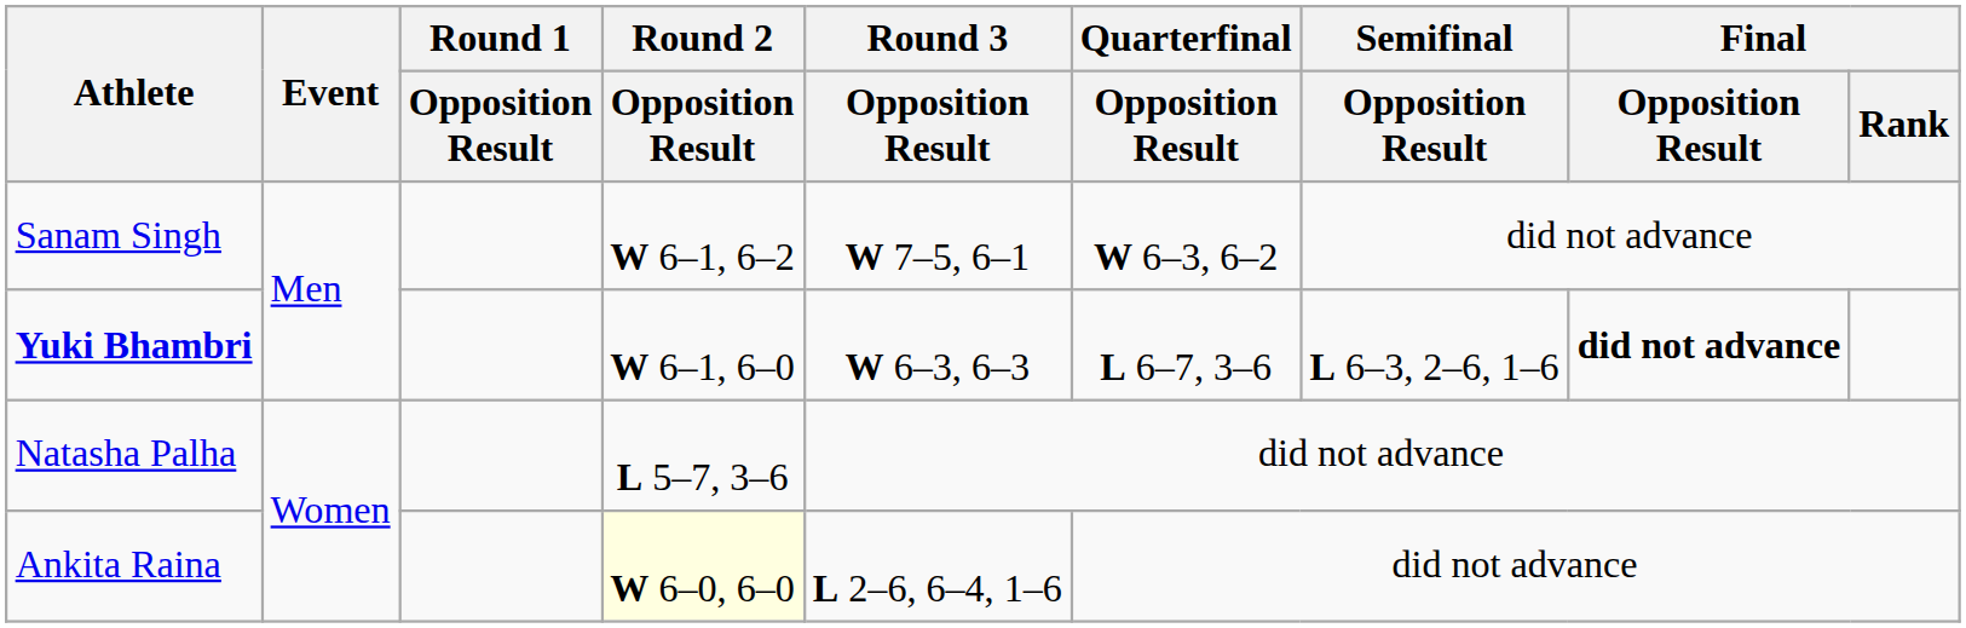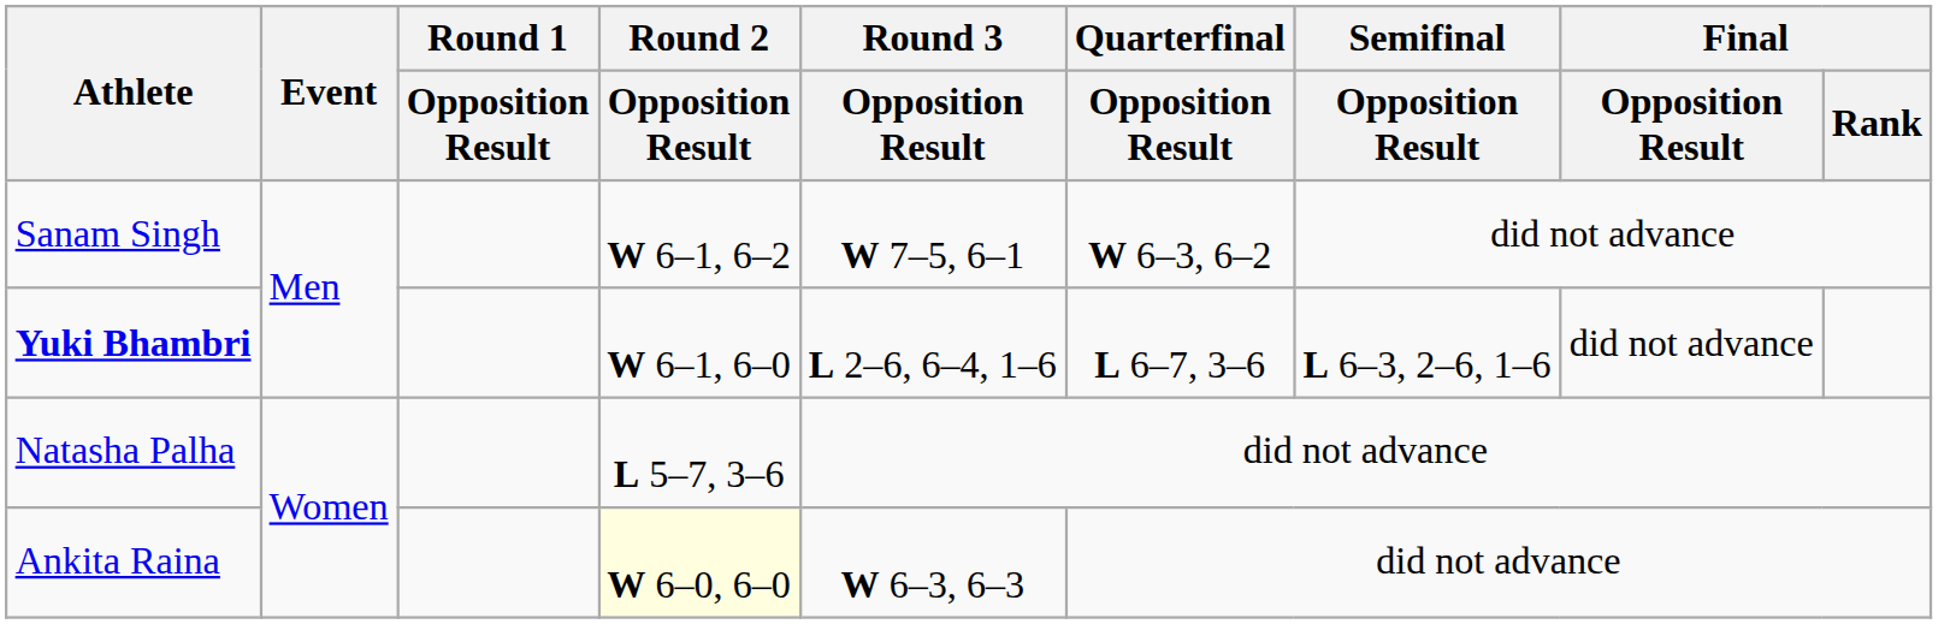Yuki Bhambri | Round 3 / Opposition Result: W 6–3, 6–3 -> L 2–6, 6–4, 1–6
Yuki Bhambri | Final / Opposition Result: bold -> normal
Ankita Raina | Round 3 / Opposition Result: L 2–6, 6–4, 1–6 -> W 6–3, 6–3
